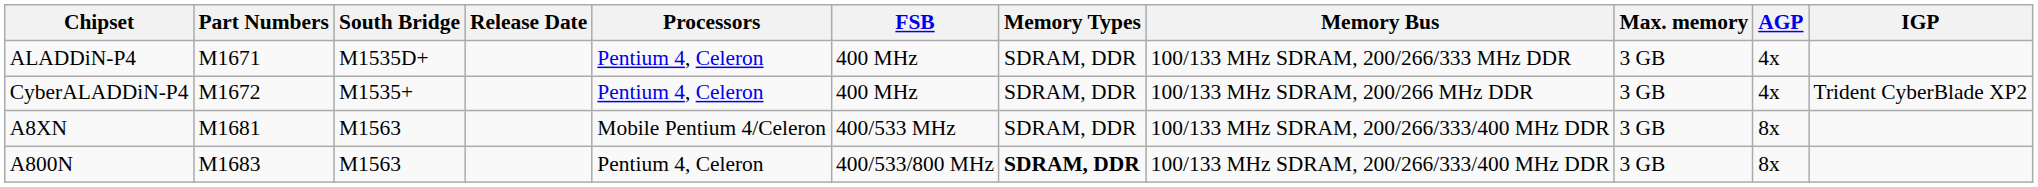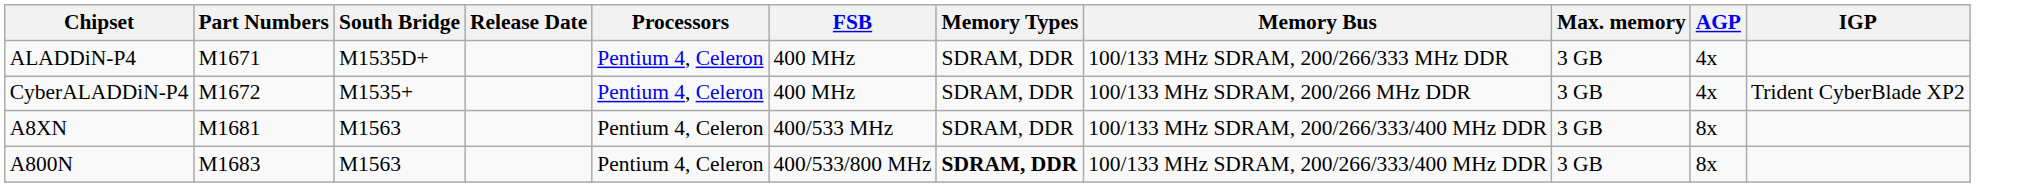A8XN | Processors: Mobile Pentium 4/Celeron -> Pentium 4, Celeron
